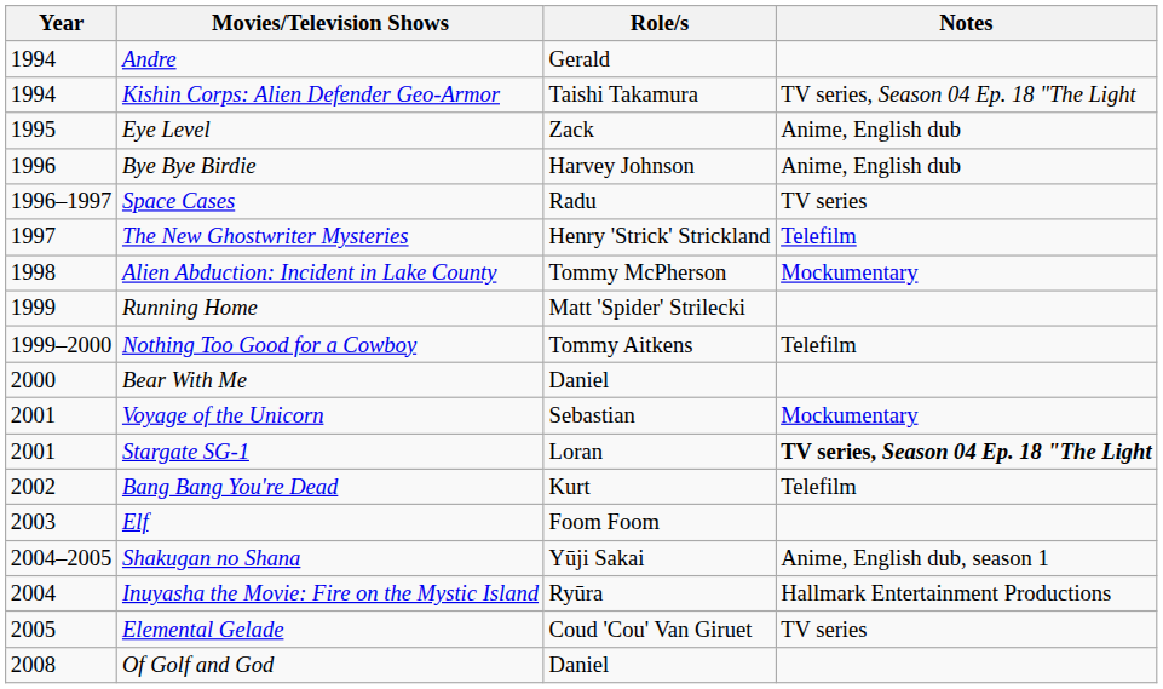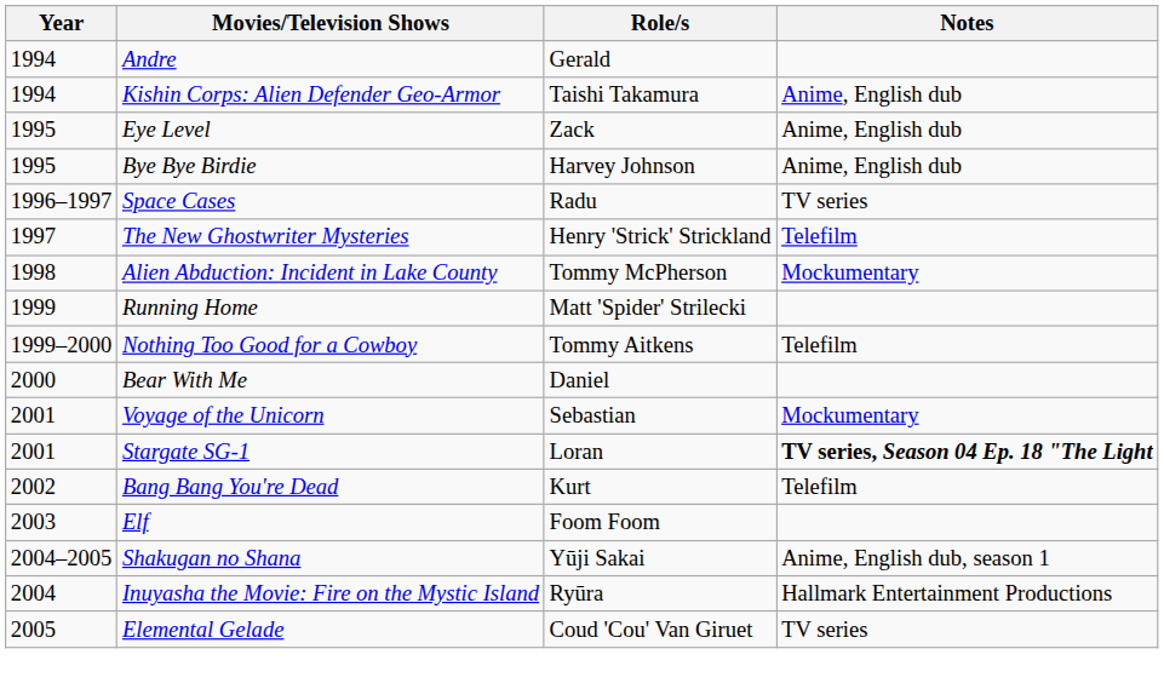Kishin Corps: Alien Defender Geo-Armor | Notes: TV series, Season 04 Ep. 18 "The Light -> Anime, English dub
Bye Bye Birdie | Year: 1996 -> 1995
- row: 2008 | Of Golf and God | Daniel
